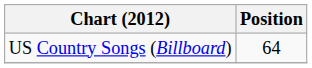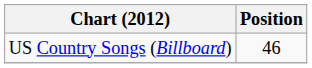US Country Songs (Billboard) | Position: 64 -> 46
